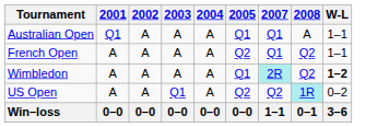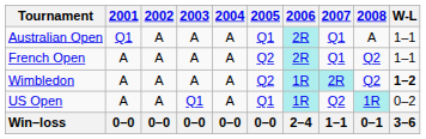+ column: 2006 | 2R | 2R | 1R | 1R | 2–4
Wimbledon | 2005: Q1 -> Q2
US Open | 2005: Q2 -> Q1
